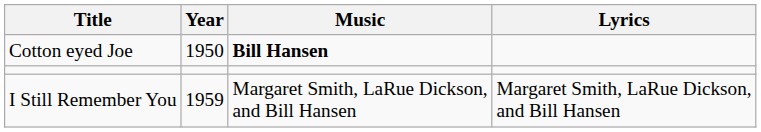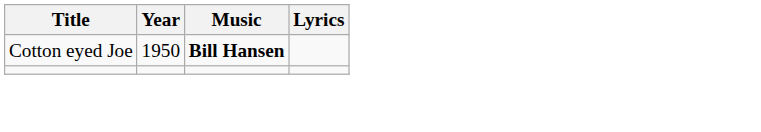- row: I Still Remember You | 1959 | Margaret Smith, LaRue Dickson, and Bill Hansen | Margaret Smith, LaRue Dickson, and Bill Hansen
